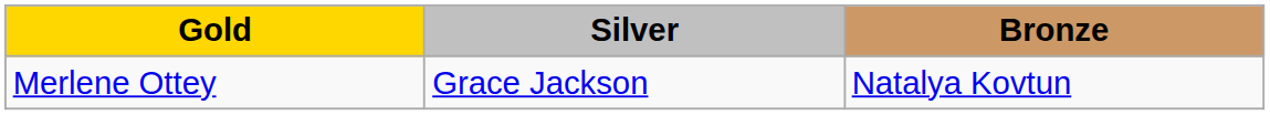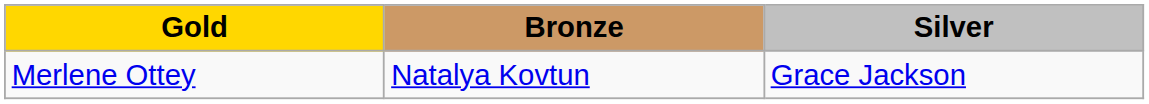columns swapped: Silver <-> Bronze
